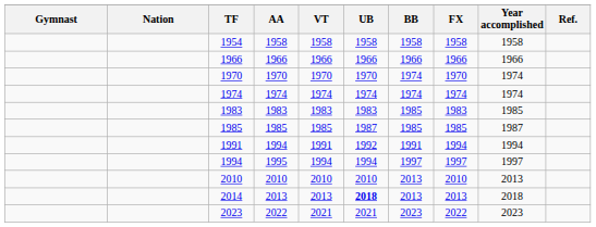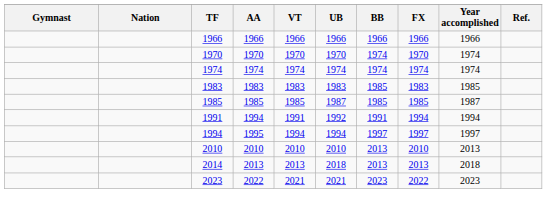- row: 1954 | 1958 | 1958 | 1958 | 1958 | 1958 | 1958
2014 | UB: bold -> normal
